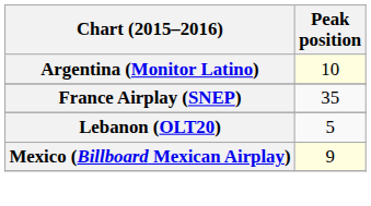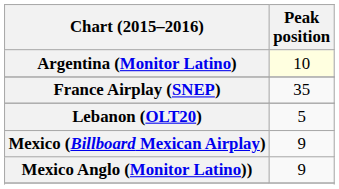Mexico (Billboard Mexican Airplay) | Peak position: lightyellow background -> no background
+ row: Mexico Anglo (Monitor Latino)) | 9
